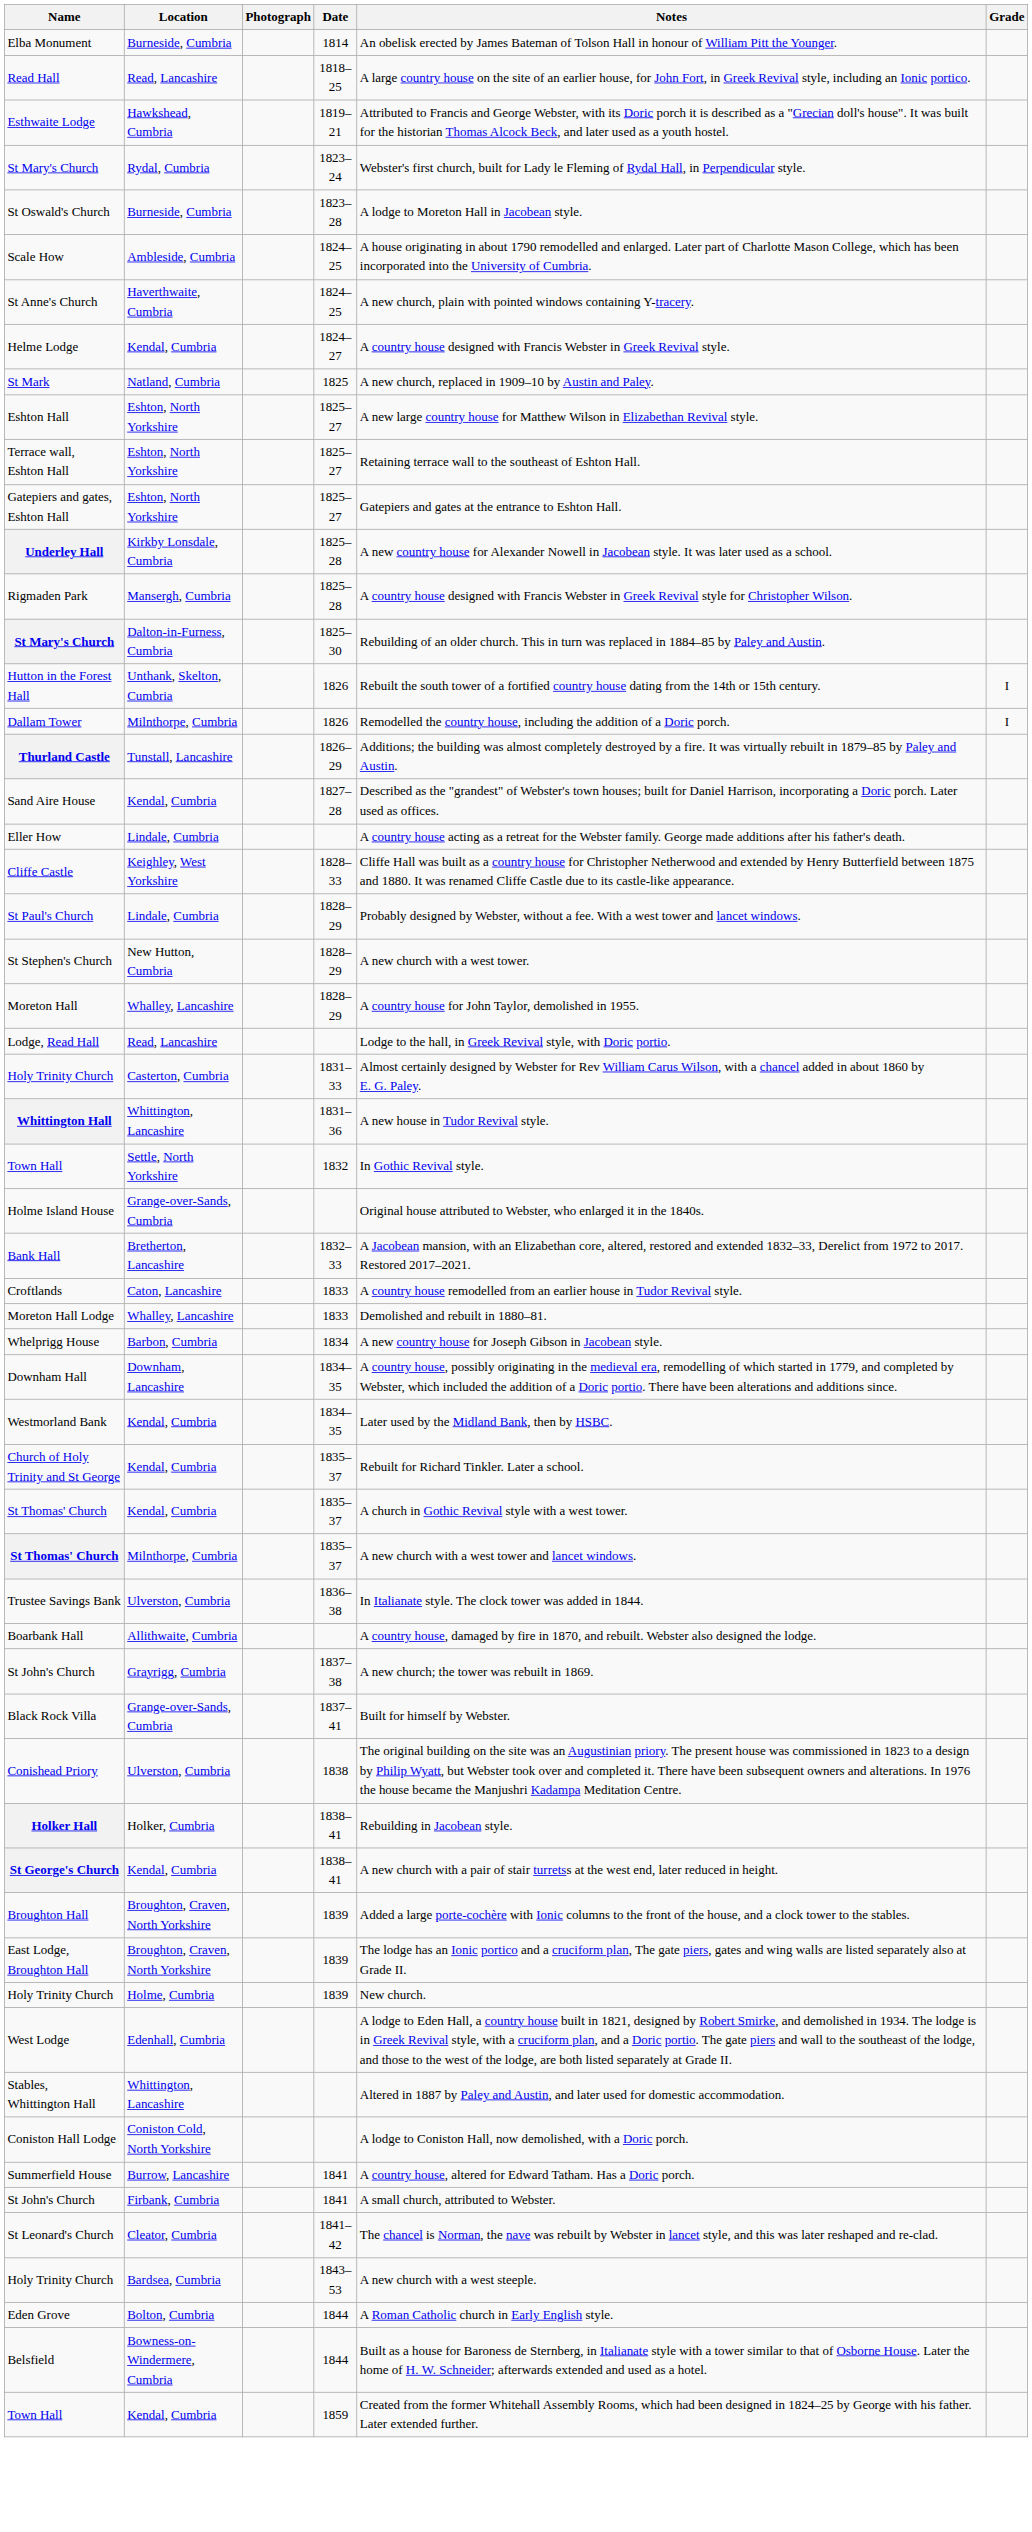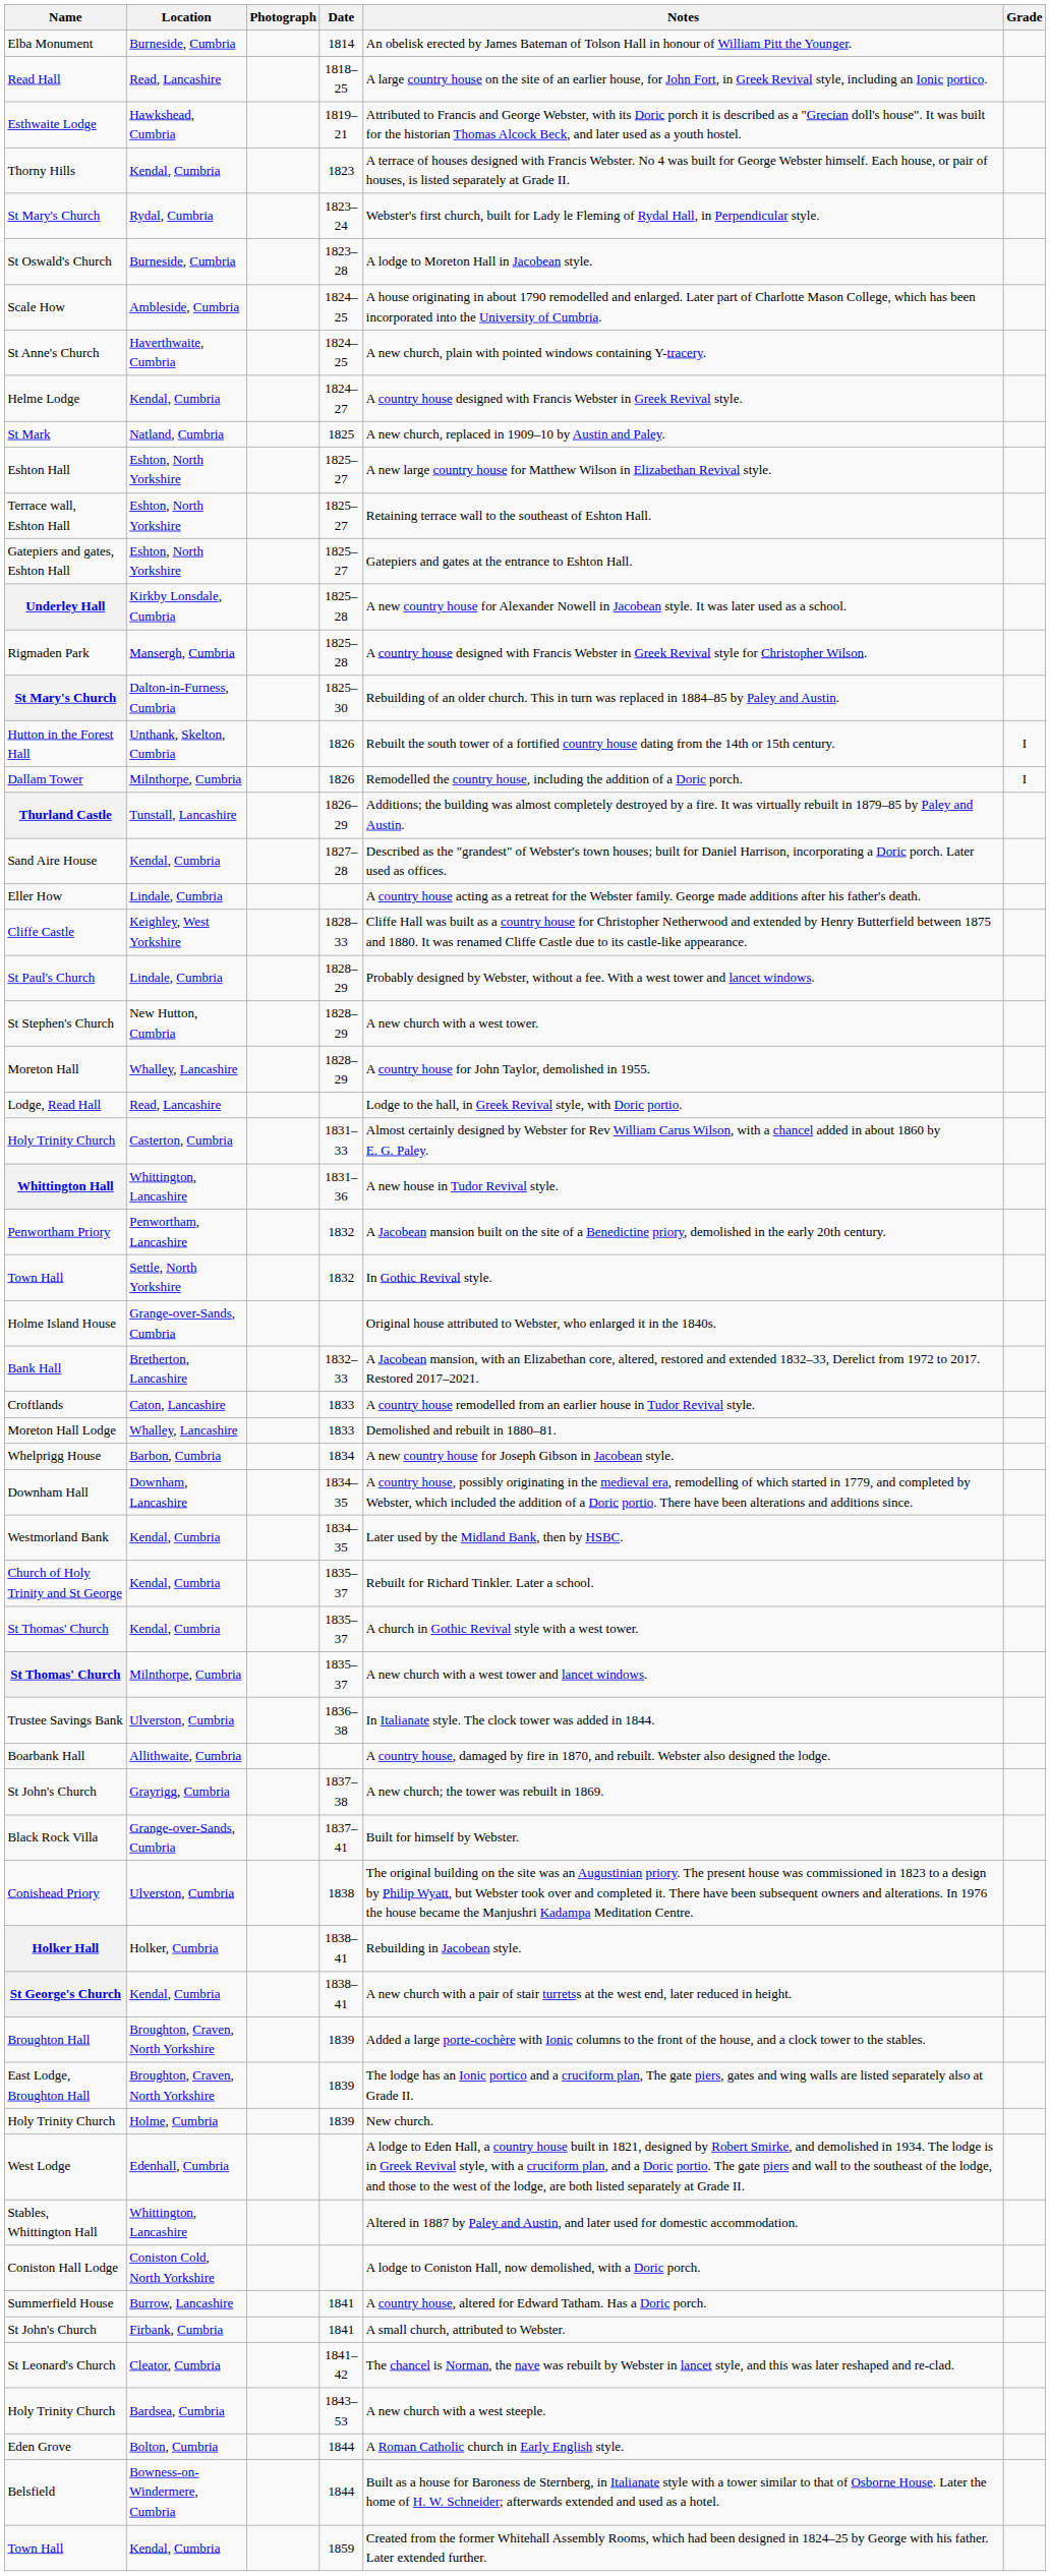+ row: Thorny Hills | Kendal, Cumbria | 1823 | A terrace of houses designed with Francis Webster. No 4 was built for George Webster himself. Each house, or pair of houses, is listed separately at Grade II.
+ row: Penwortham Priory | Penwortham, Lancashire | 1832 | A Jacobean mansion built on the site of a Benedictine priory, demolished in the early 20th century.
